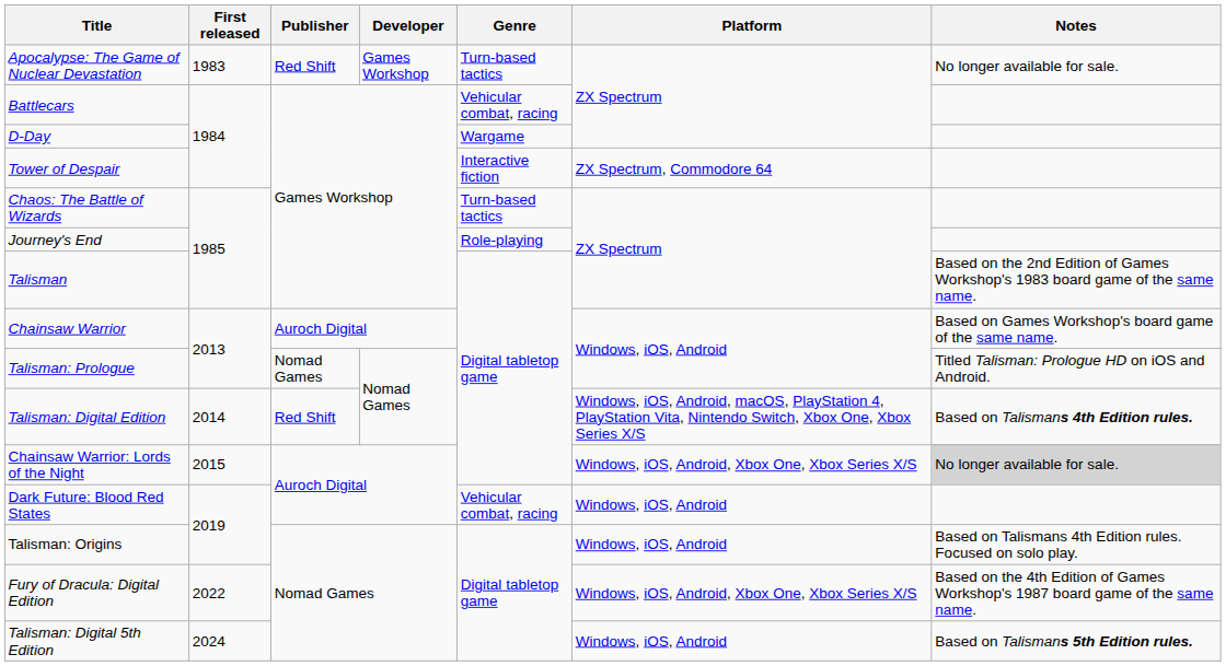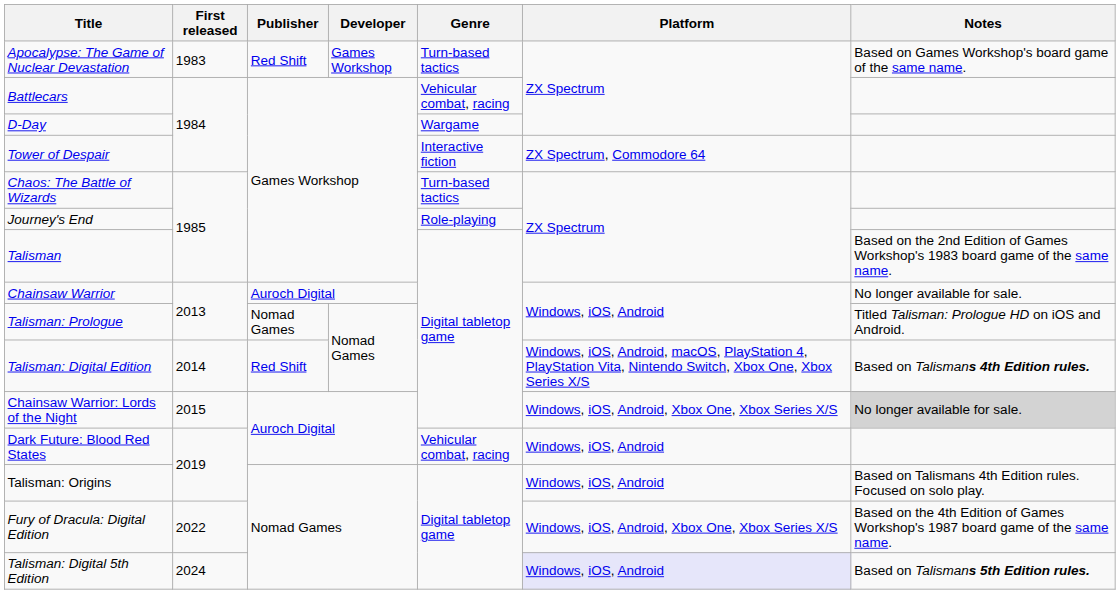Apocalypse: The Game of Nuclear Devastation | Notes: No longer available for sale. -> Based on Games Workshop's board game of the same name.
Chainsaw Warrior | Notes: Based on Games Workshop's board game of the same name. -> No longer available for sale.
Talisman: Digital 5th Edition | Platform: no background -> lavender background
